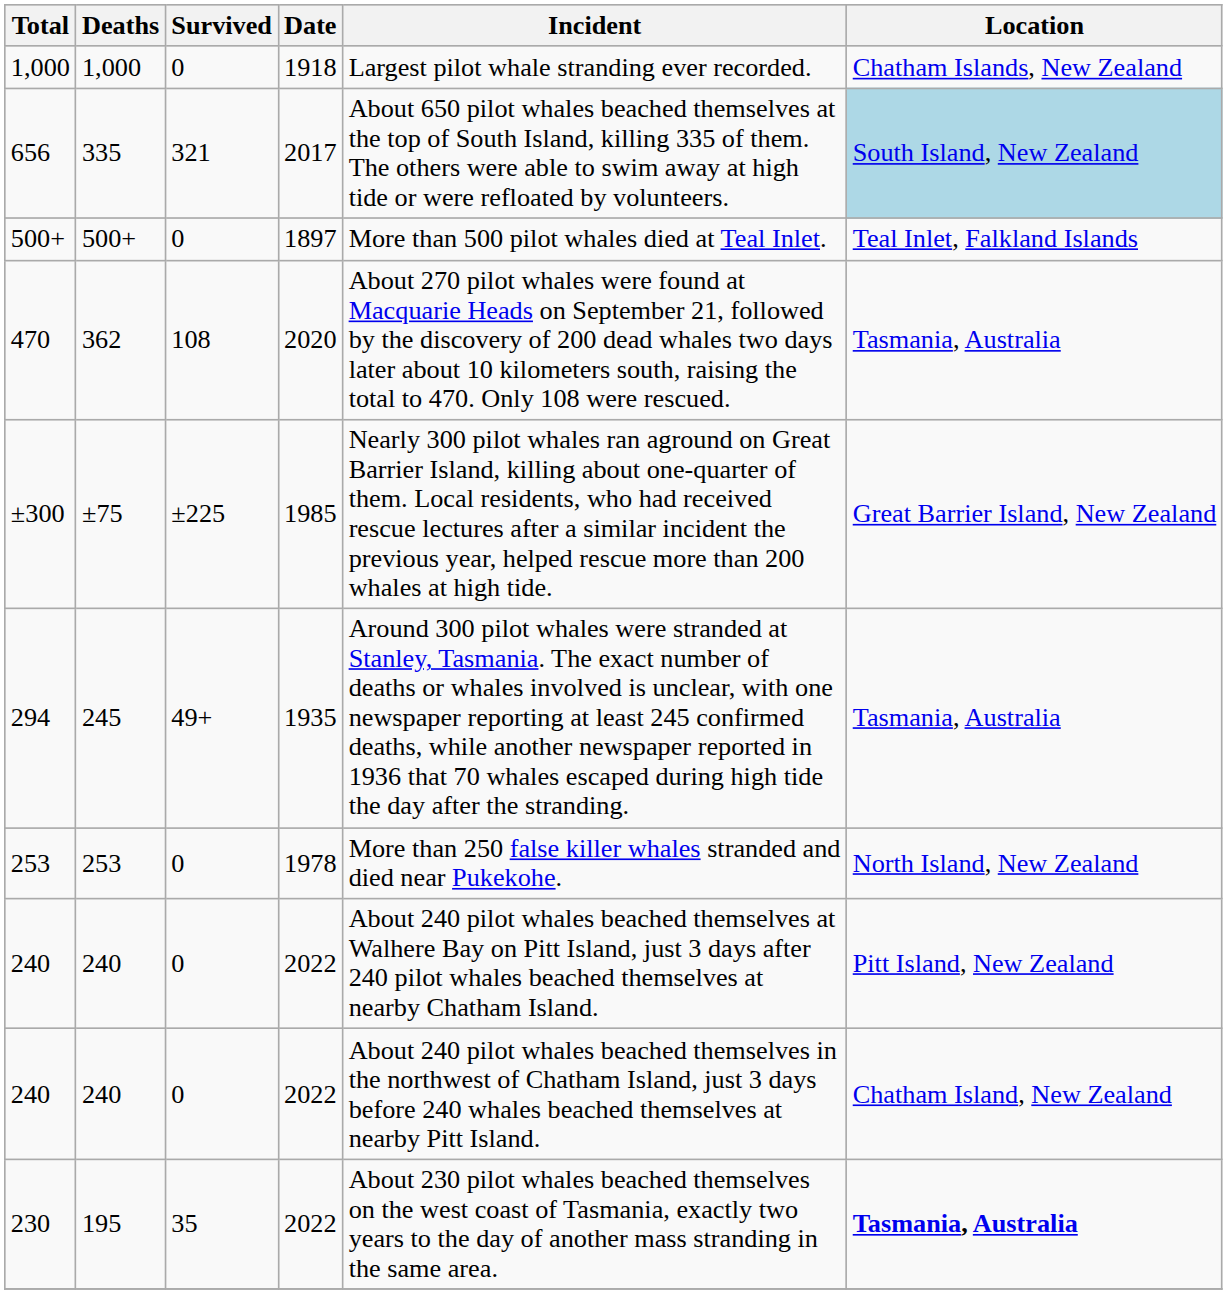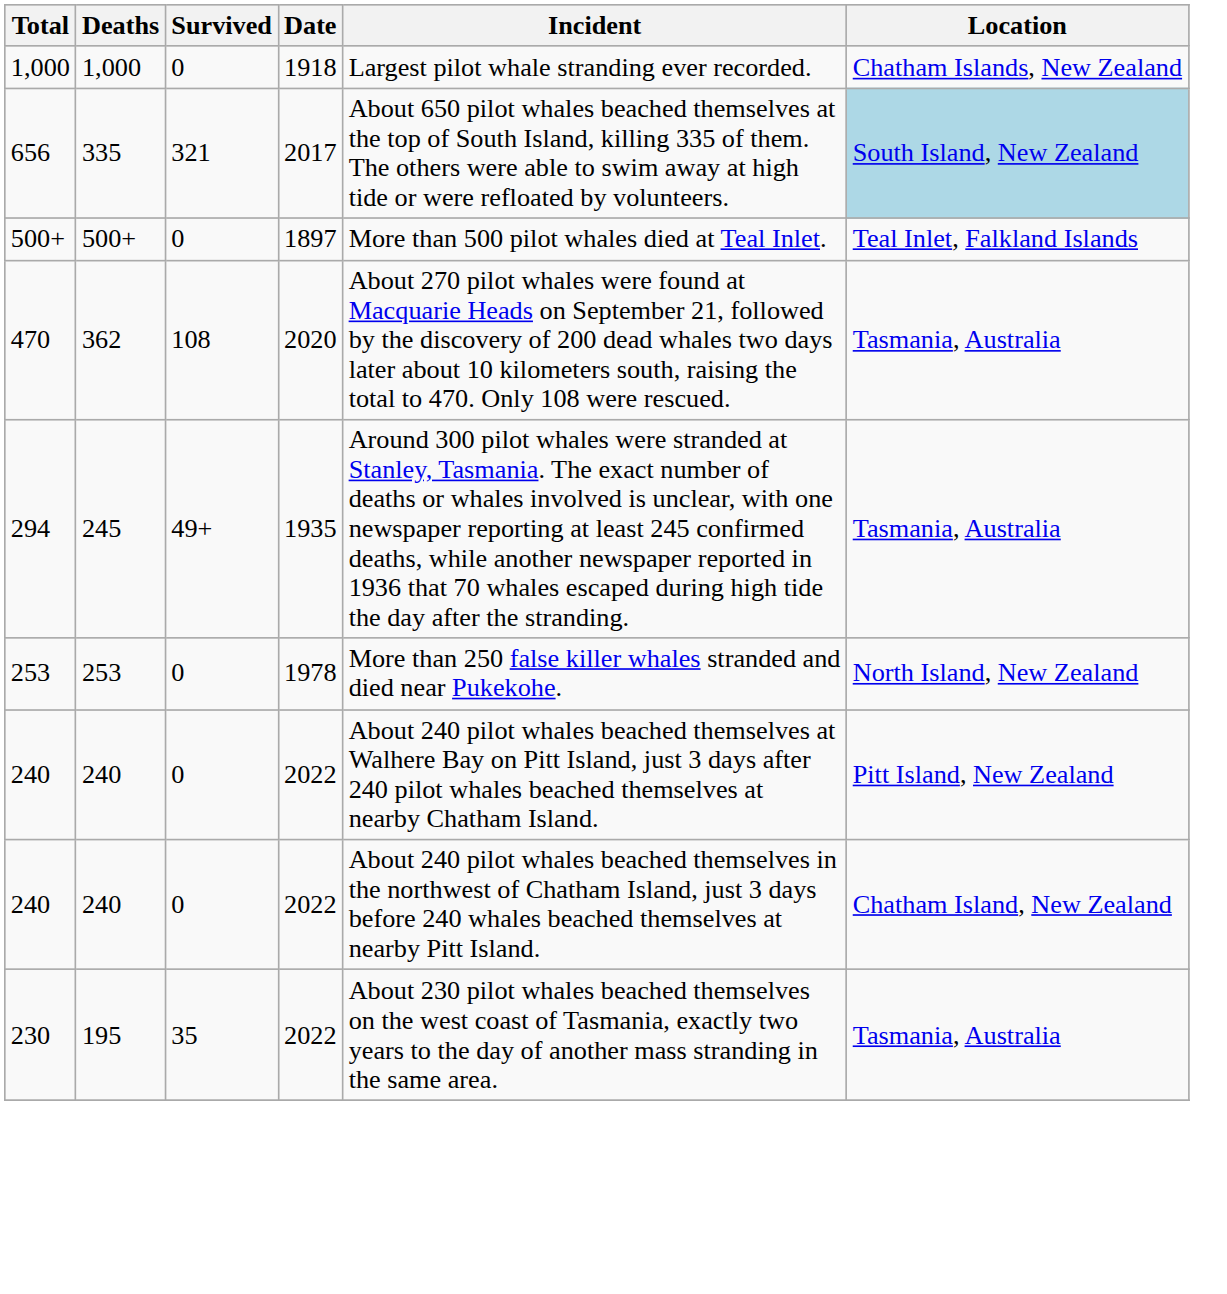- row: ±300 | ±75 | ±225 | 1985 | Nearly 300 pilot whales ran aground on Great Barrier Island, killing about one-quarter of them. Local residents, who had received rescue lectures after a similar incident the previous year, helped rescue more than 200 whales at high tide. | Great Barrier Island, New Zealand
230 | Location: bold -> normal
